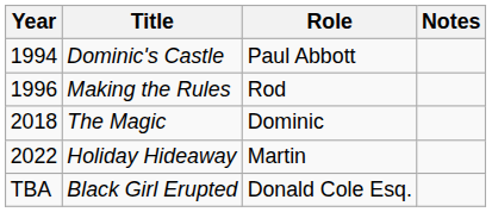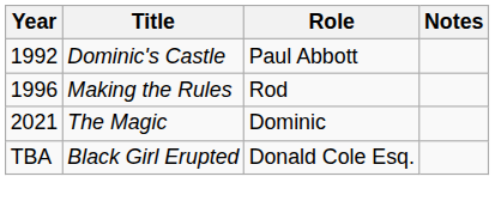Dominic's Castle | Year: 1994 -> 1992
The Magic | Year: 2018 -> 2021
- row: 2022 | Holiday Hideaway | Martin
